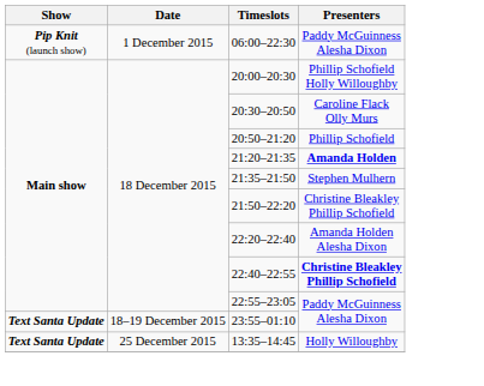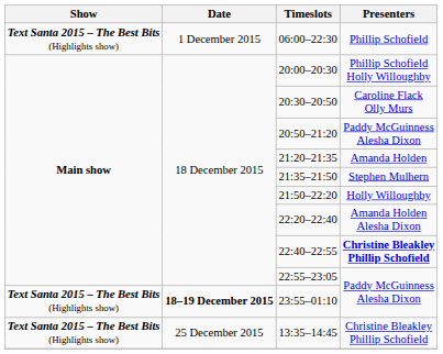06:00–22:30 | Show: Pip Knit (launch show) -> Text Santa 2015 – The Best Bits (Highlights show)
06:00–22:30 | Presenters: Paddy McGuinness Alesha Dixon -> Phillip Schofield
20:50–21:20 | Presenters: Phillip Schofield -> Paddy McGuinness Alesha Dixon
21:20–21:35 | Presenters: bold -> normal
21:50–22:20 | Presenters: Christine Bleakley Phillip Schofield -> Holly Willoughby
23:55–01:10 | Show: Text Santa Update -> Text Santa 2015 – The Best Bits (Highlights show)
23:55–01:10 | Date: normal -> bold
13:35–14:45 | Show: Text Santa Update -> Text Santa 2015 – The Best Bits (Highlights show)
13:35–14:45 | Presenters: Holly Willoughby -> Christine Bleakley Phillip Schofield
